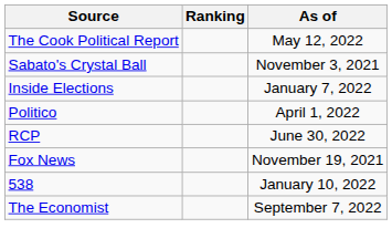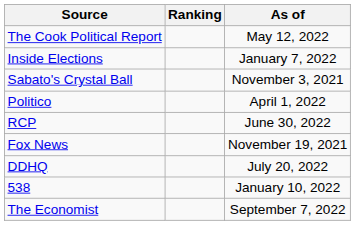rows swapped: Inside Elections <-> Sabato's Crystal Ball
+ row: DDHQ | July 20, 2022
